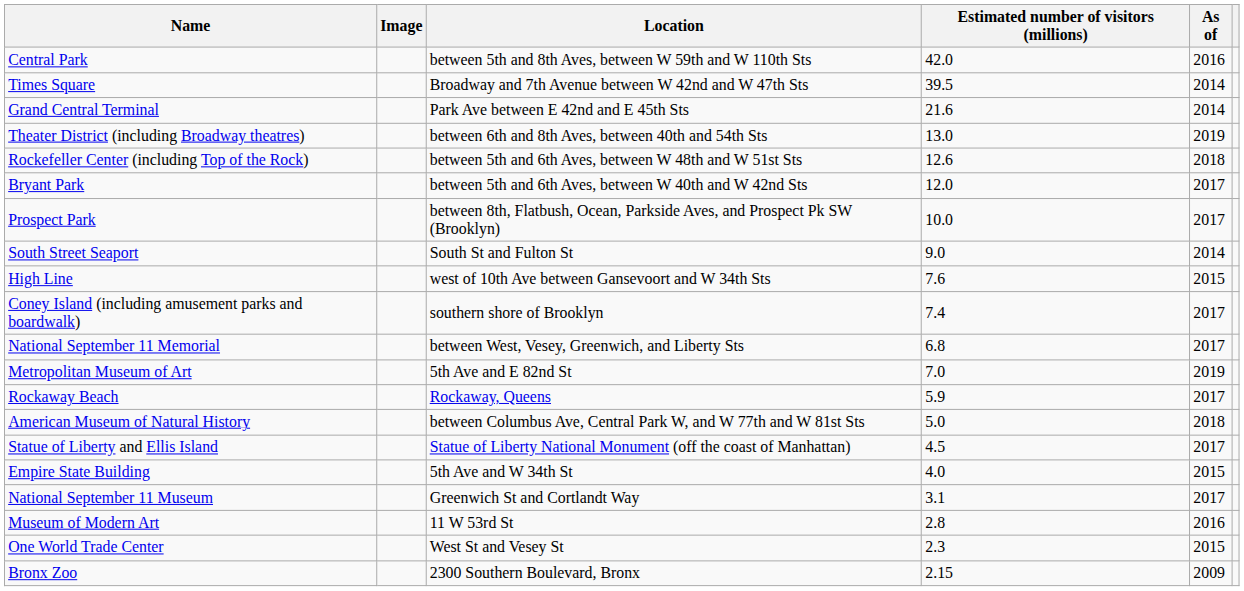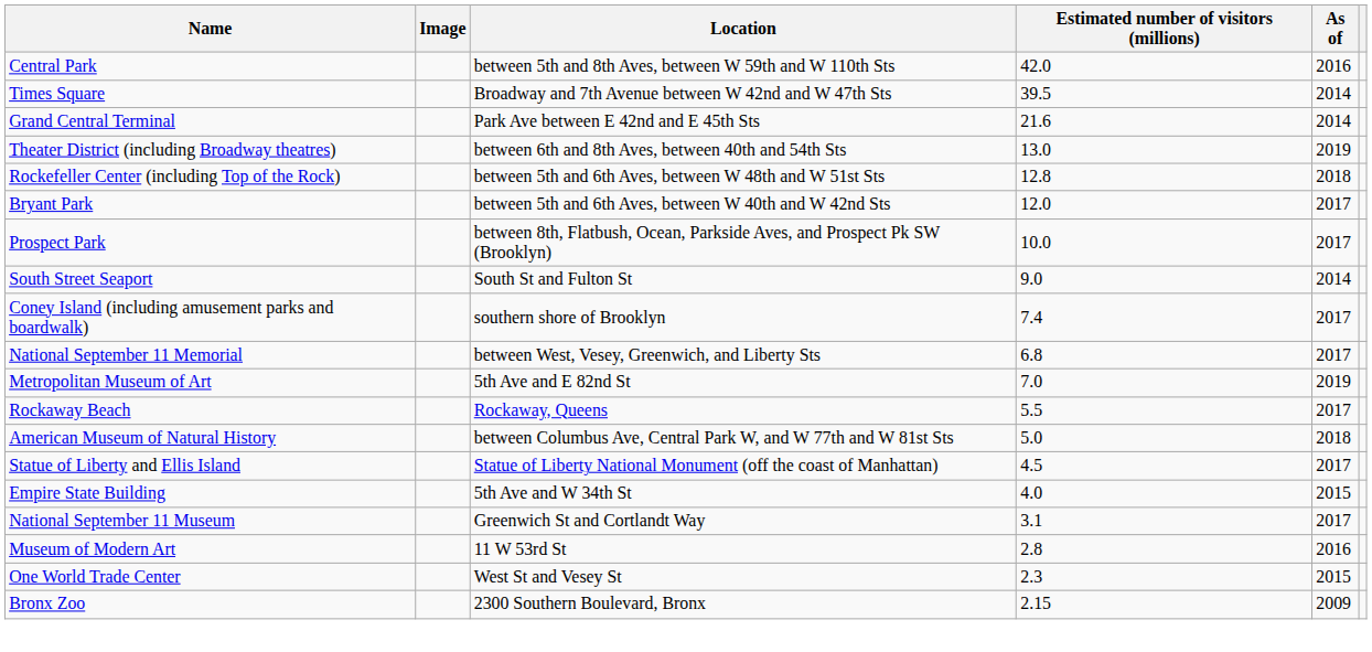Rockefeller Center (including Top of the Rock) | Estimated number of visitors (millions): 12.6 -> 12.8
- row: High Line | west of 10th Ave between Gansevoort and W 34th Sts | 7.6 | 2015
Rockaway Beach | Estimated number of visitors (millions): 5.9 -> 5.5
